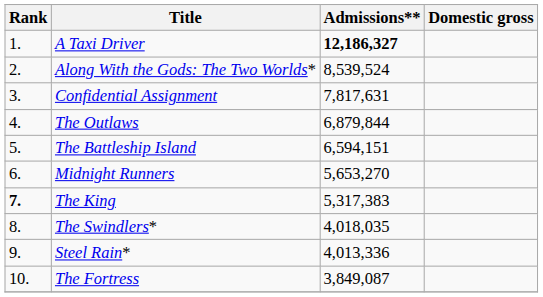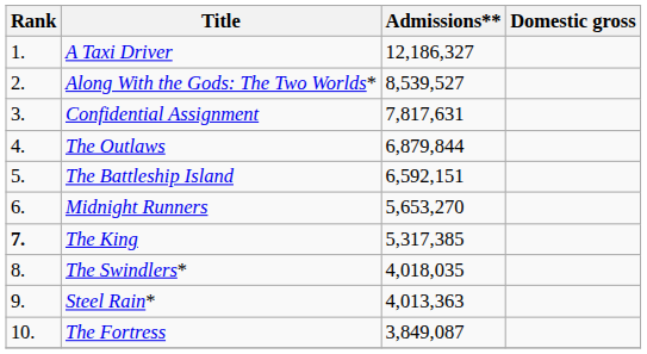A Taxi Driver | Admissions**: bold -> normal
Along With the Gods: The Two Worlds* | Admissions**: 8,539,524 -> 8,539,527
The Battleship Island | Admissions**: 6,594,151 -> 6,592,151
The King | Admissions**: 5,317,383 -> 5,317,385
Steel Rain* | Admissions**: 4,013,336 -> 4,013,363
